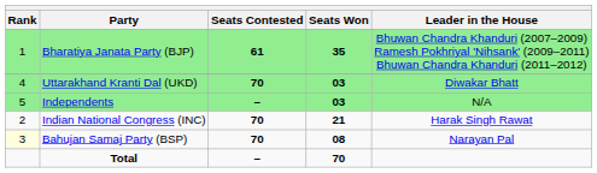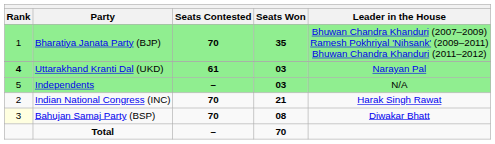Bharatiya Janata Party (BJP) | Seats Contested: 61 -> 70
Uttarakhand Kranti Dal (UKD) | Rank: normal -> bold
Uttarakhand Kranti Dal (UKD) | Seats Contested: 70 -> 61
Uttarakhand Kranti Dal (UKD) | Leader in the House: Diwakar Bhatt -> Narayan Pal
Bahujan Samaj Party (BSP) | Leader in the House: Narayan Pal -> Diwakar Bhatt
